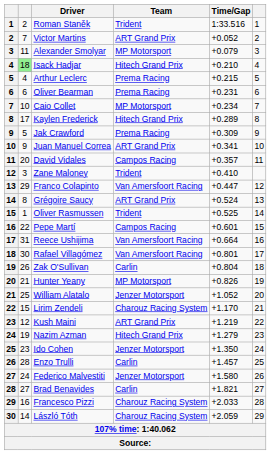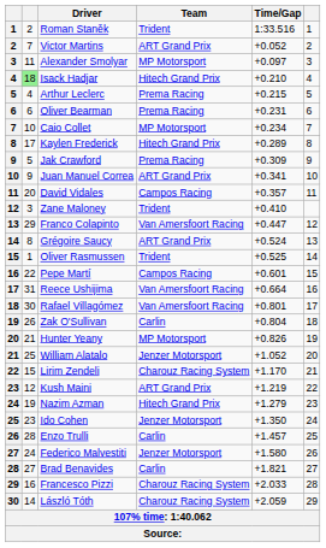Alexander Smolyar | Time/Gap: +0.079 -> +0.097
